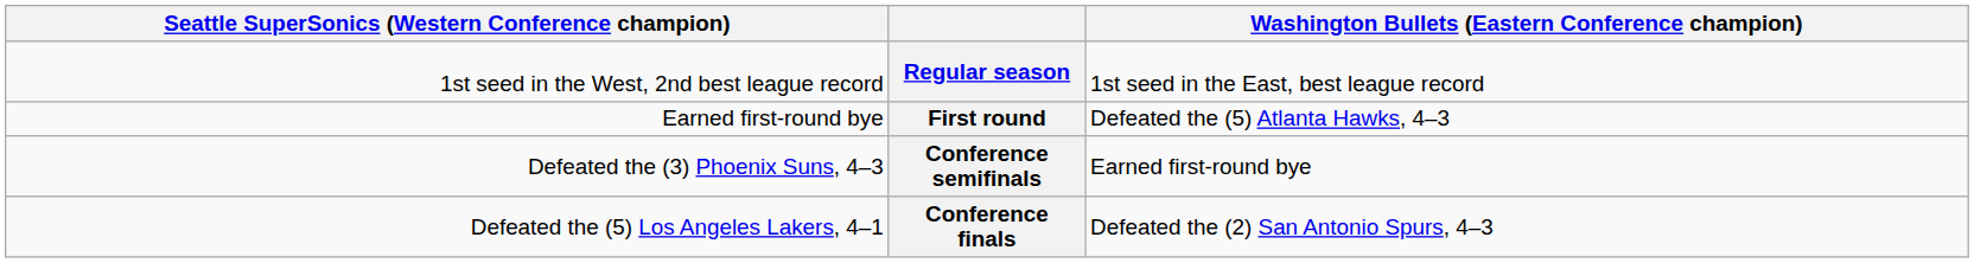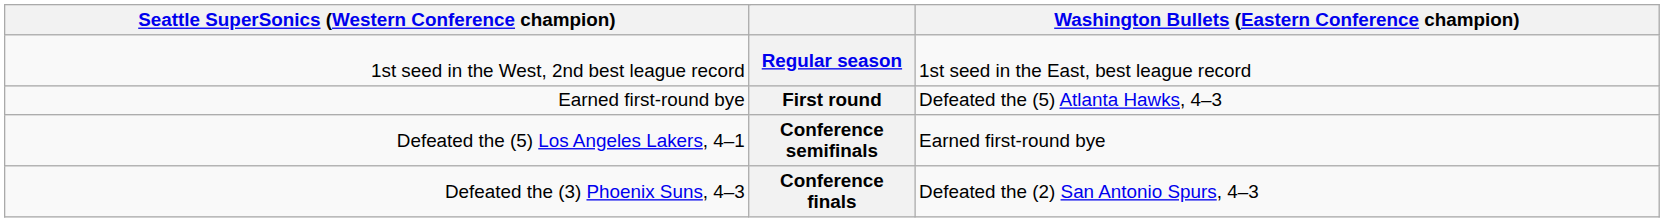Conference semifinals | column 1: Defeated the (3) Phoenix Suns, 4–3 -> Defeated the (5) Los Angeles Lakers, 4–1
Conference finals | column 1: Defeated the (5) Los Angeles Lakers, 4–1 -> Defeated the (3) Phoenix Suns, 4–3
